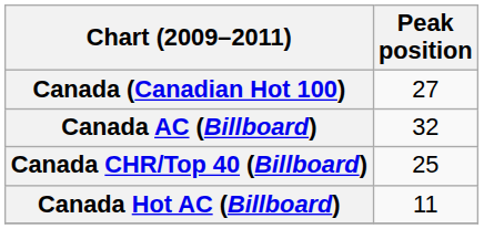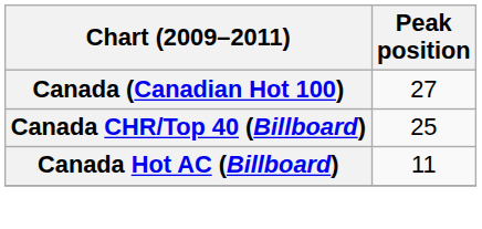- row: Canada AC (Billboard) | 32
